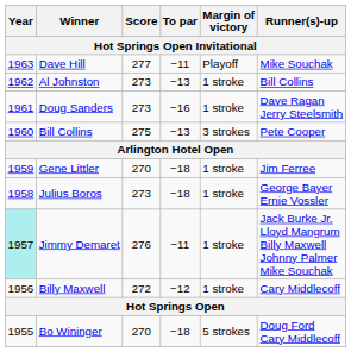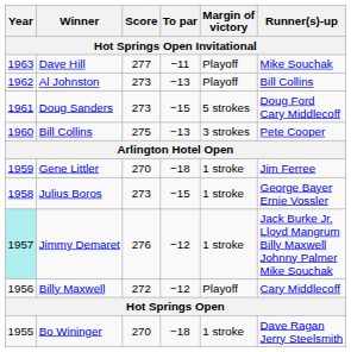Al Johnston | Margin of victory: 1 stroke -> Playoff
Doug Sanders | To par: −16 -> −15
Doug Sanders | Margin of victory: 1 stroke -> 5 strokes
Doug Sanders | Runner(s)-up: Dave Ragan Jerry Steelsmith -> Doug Ford Cary Middlecoff
Julius Boros | To par: −18 -> −15
Jimmy Demaret | To par: −11 -> −12
Billy Maxwell | Margin of victory: 1 stroke -> Playoff
Bo Wininger | Margin of victory: 5 strokes -> 1 stroke
Bo Wininger | Runner(s)-up: Doug Ford Cary Middlecoff -> Dave Ragan Jerry Steelsmith
